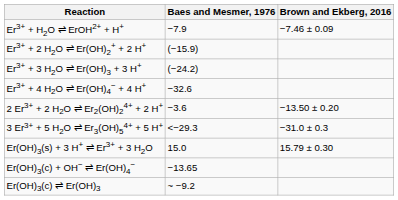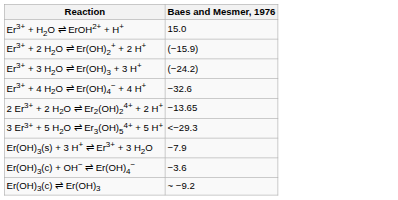- column: Brown and Ekberg, 2016 | −7.46 ± 0.09 | −13.50 ± 0.20 | −31.0 ± 0.3 | 15.79 ± 0.30
Er3+ + H2O ⇌ ErOH2+ + H+ | Baes and Mesmer, 1976: −7.9 -> 15.0
2 Er3+ + 2 H2O ⇌ Er2(OH)24+ + 2 H+ | Baes and Mesmer, 1976: −3.6 -> −13.65
Er(OH)3(s) + 3 H+ ⇌ Er3+ + 3 H2O | Baes and Mesmer, 1976: 15.0 -> −7.9
Er(OH)3(c) + OH− ⇌ Er(OH)4− | Baes and Mesmer, 1976: −13.65 -> −3.6
